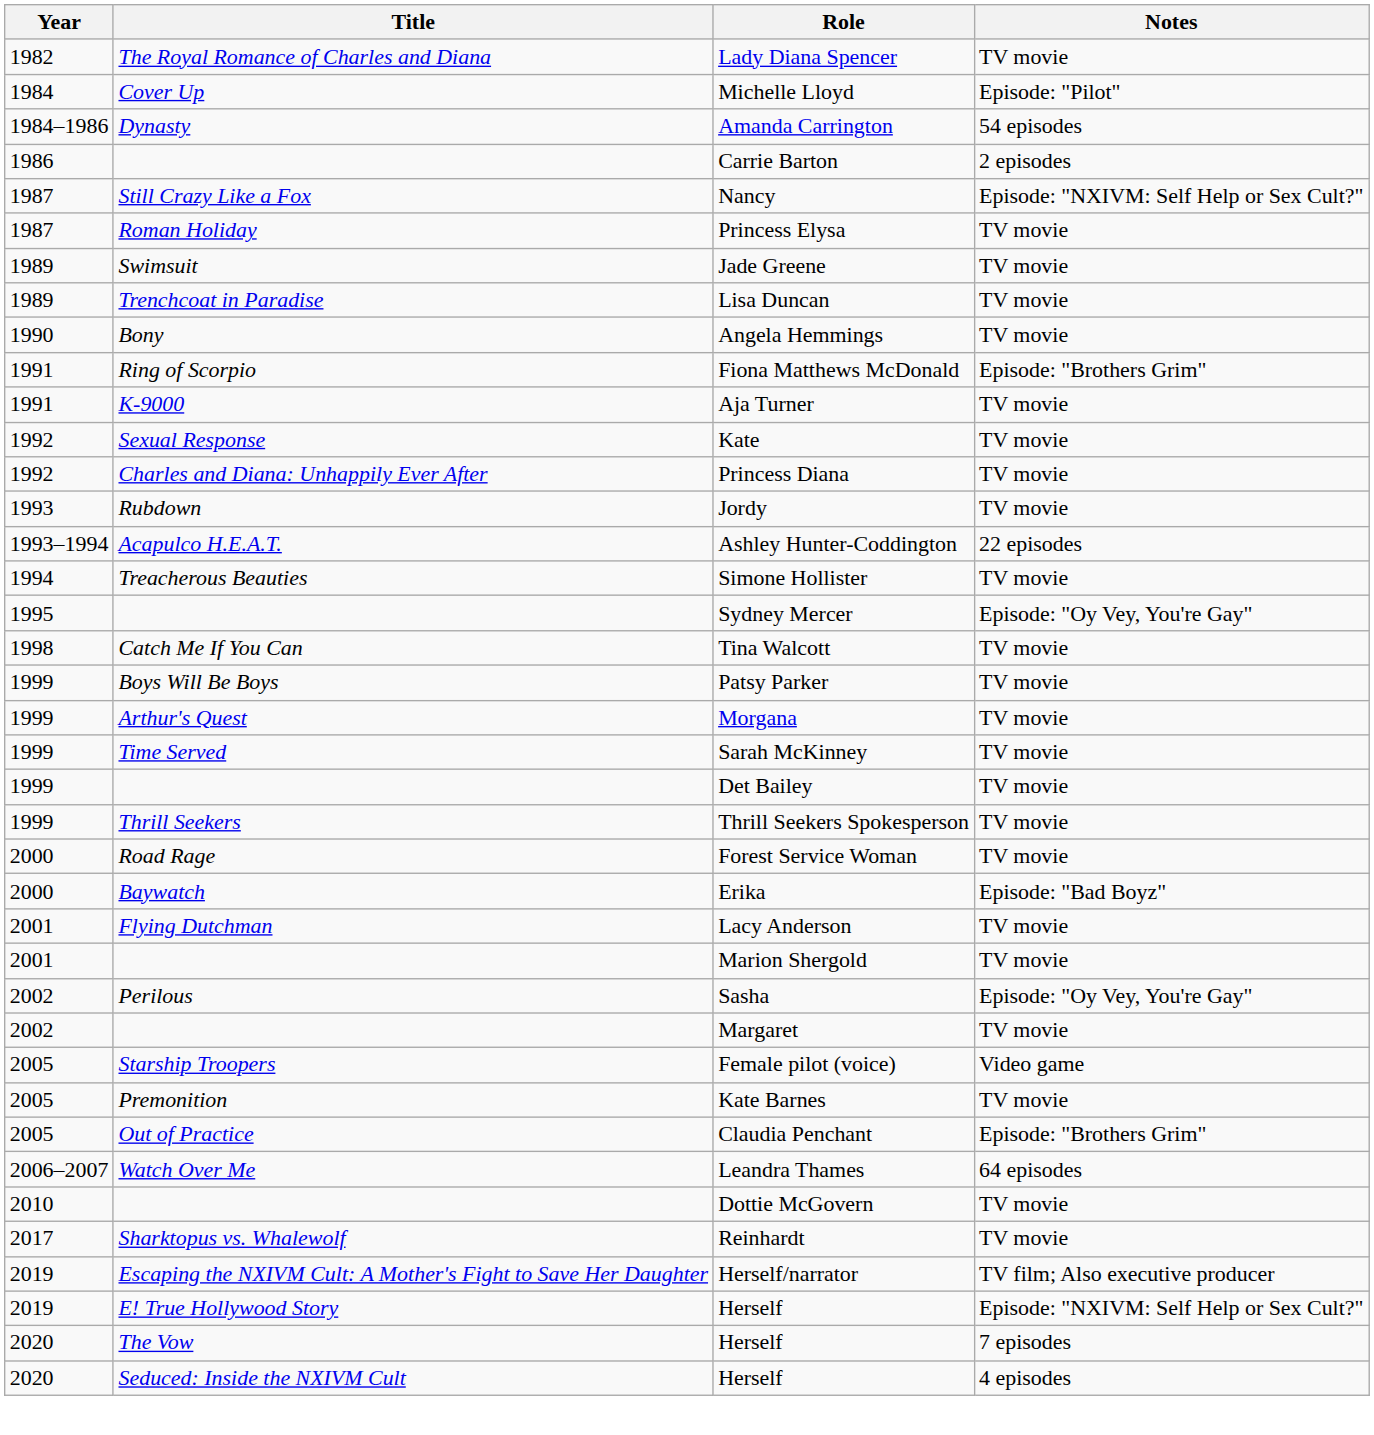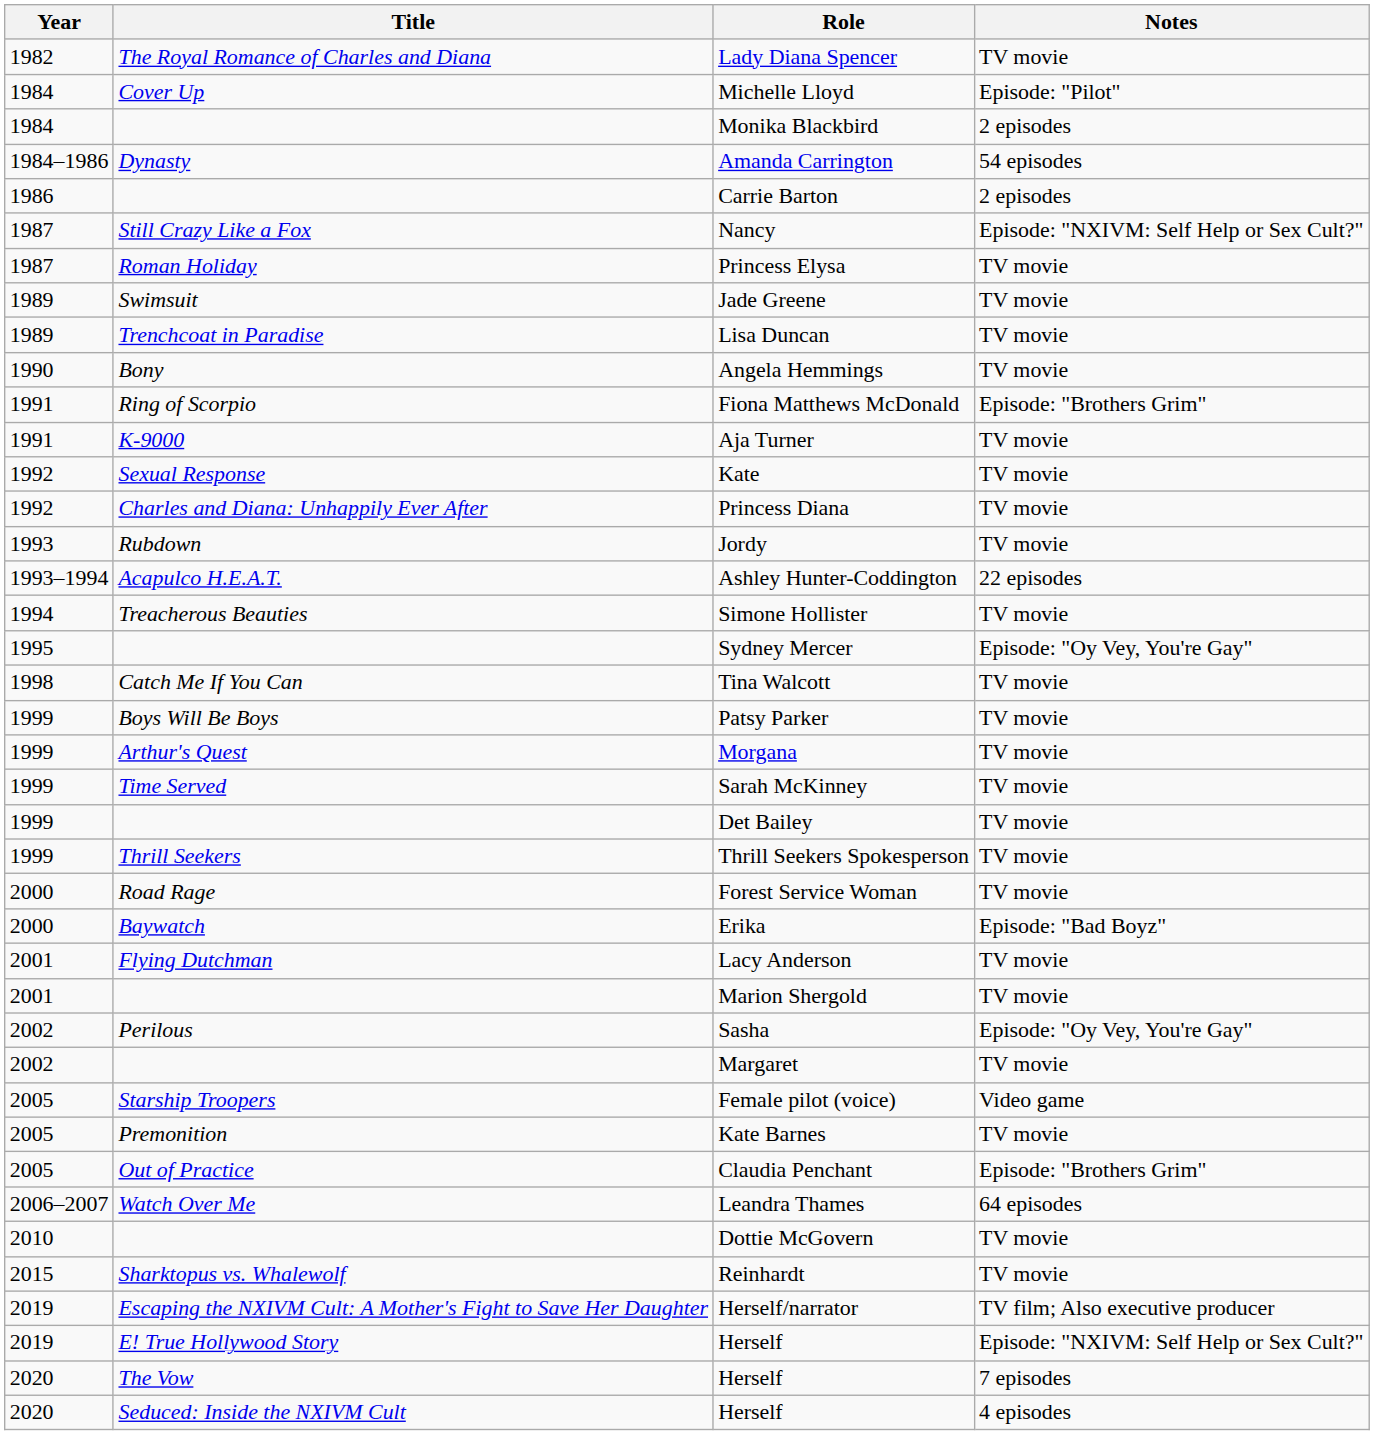+ row: 1984 | Monika Blackbird | 2 episodes
Reinhardt | Year: 2017 -> 2015
